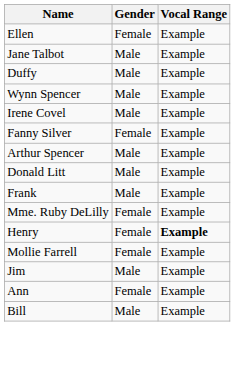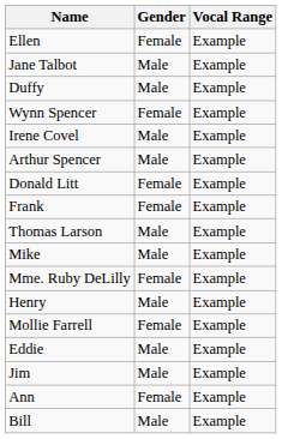Wynn Spencer | Gender: Male -> Female
- row: Fanny Silver | Female | Example
Donald Litt | Gender: Male -> Female
Frank | Gender: Male -> Female
+ row: Thomas Larson | Male | Example
+ row: Mike | Male | Example
Henry | Gender: Female -> Male
Henry | Vocal Range: bold -> normal
+ row: Eddie | Male | Example
